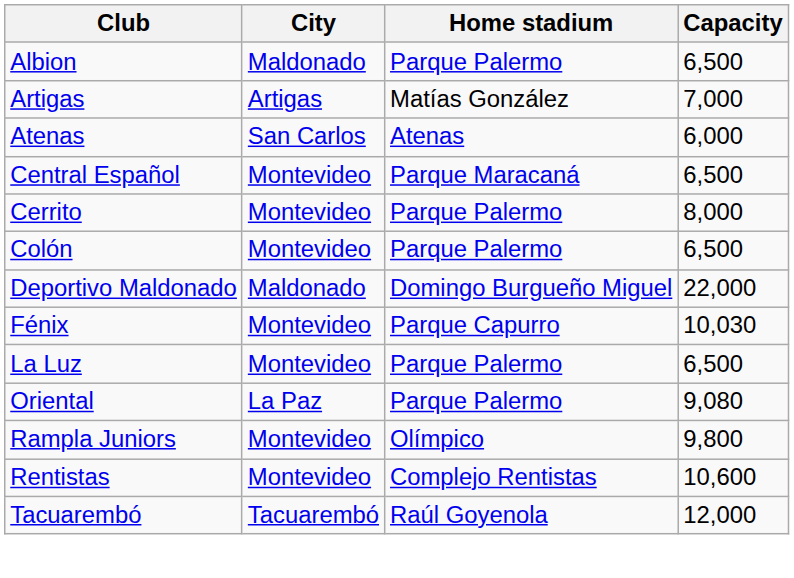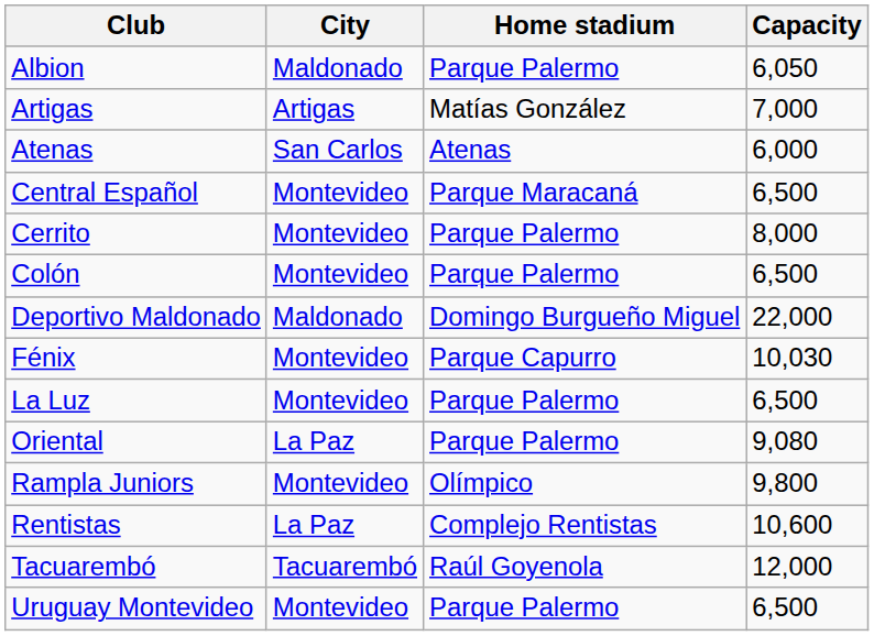Albion | Capacity: 6,500 -> 6,050
Rentistas | City: Montevideo -> La Paz
+ row: Uruguay Montevideo | Montevideo | Parque Palermo | 6,500
